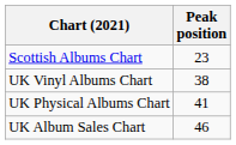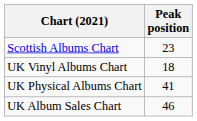UK Vinyl Albums Chart | Peak position: 38 -> 18
